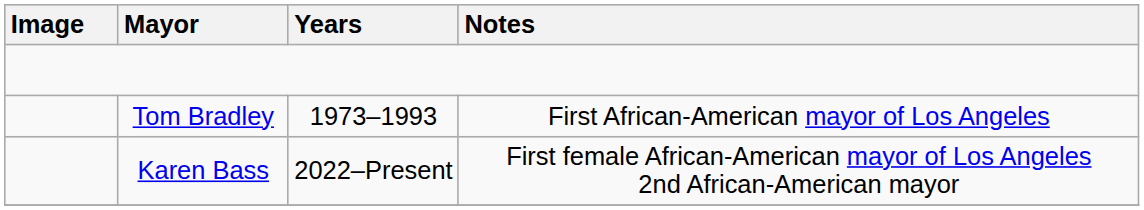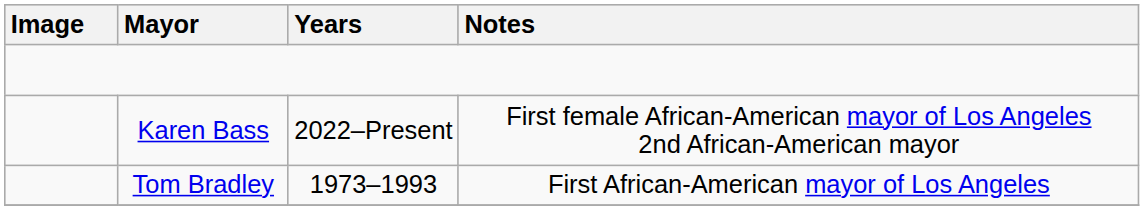rows swapped: Tom Bradley <-> Karen Bass
